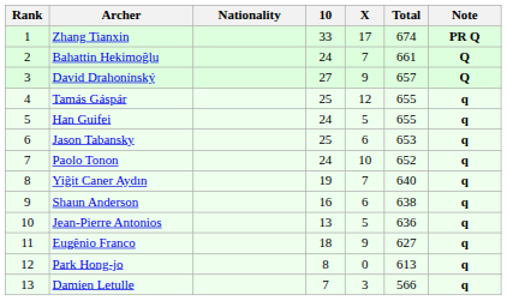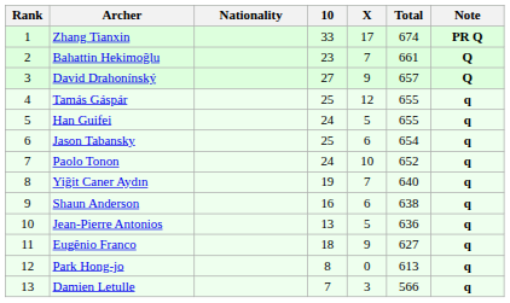Bahattin Hekimoğlu | 10: 24 -> 23
Jason Tabansky | Total: 653 -> 654
